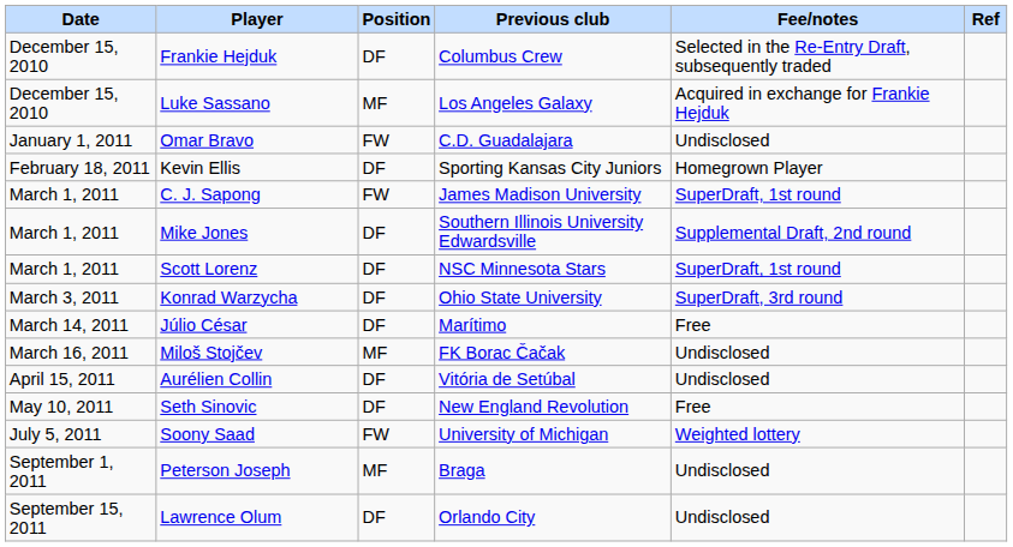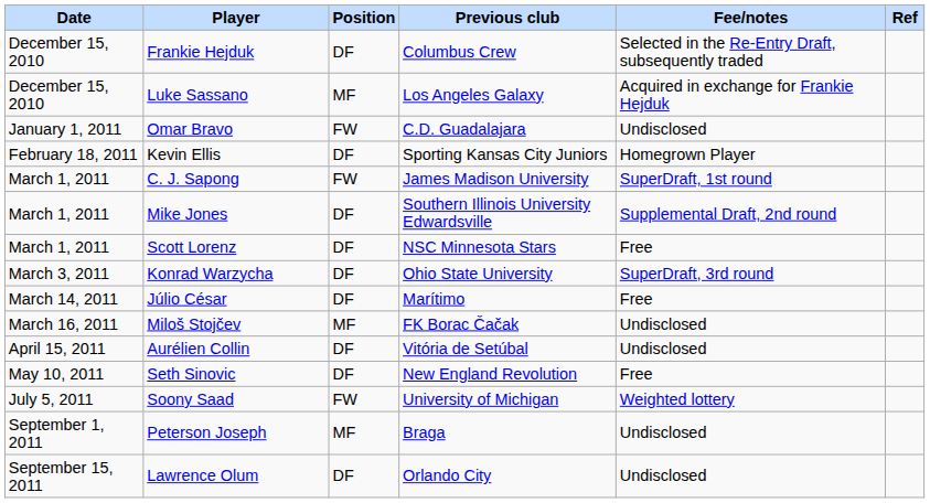Scott Lorenz | Fee/notes: SuperDraft, 1st round -> Free
